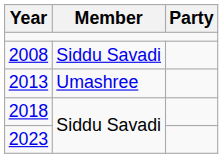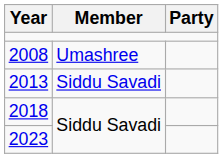2008 | Member: Siddu Savadi -> Umashree
2013 | Member: Umashree -> Siddu Savadi
